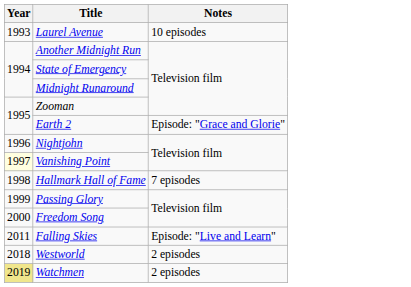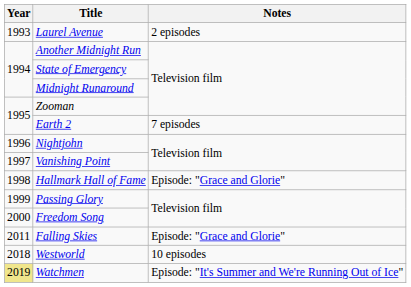Laurel Avenue | Notes: 10 episodes -> 2 episodes
Earth 2 | Notes: Episode: "Grace and Glorie" -> 7 episodes
Vanishing Point | Year: lightyellow background -> no background
Hallmark Hall of Fame | Notes: 7 episodes -> Episode: "Grace and Glorie"
Falling Skies | Notes: Episode: "Live and Learn" -> Episode: "Grace and Glorie"
Westworld | Notes: 2 episodes -> 10 episodes
Watchmen | Notes: 2 episodes -> Episode: "It's Summer and We're Running Out of Ice"
